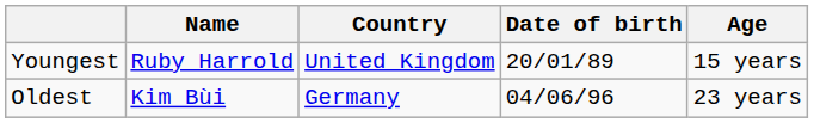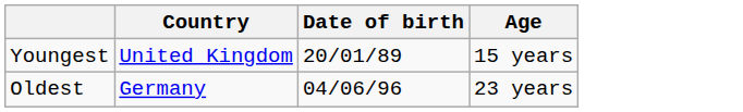- column: Name | Ruby Harrold | Kim Bùi
